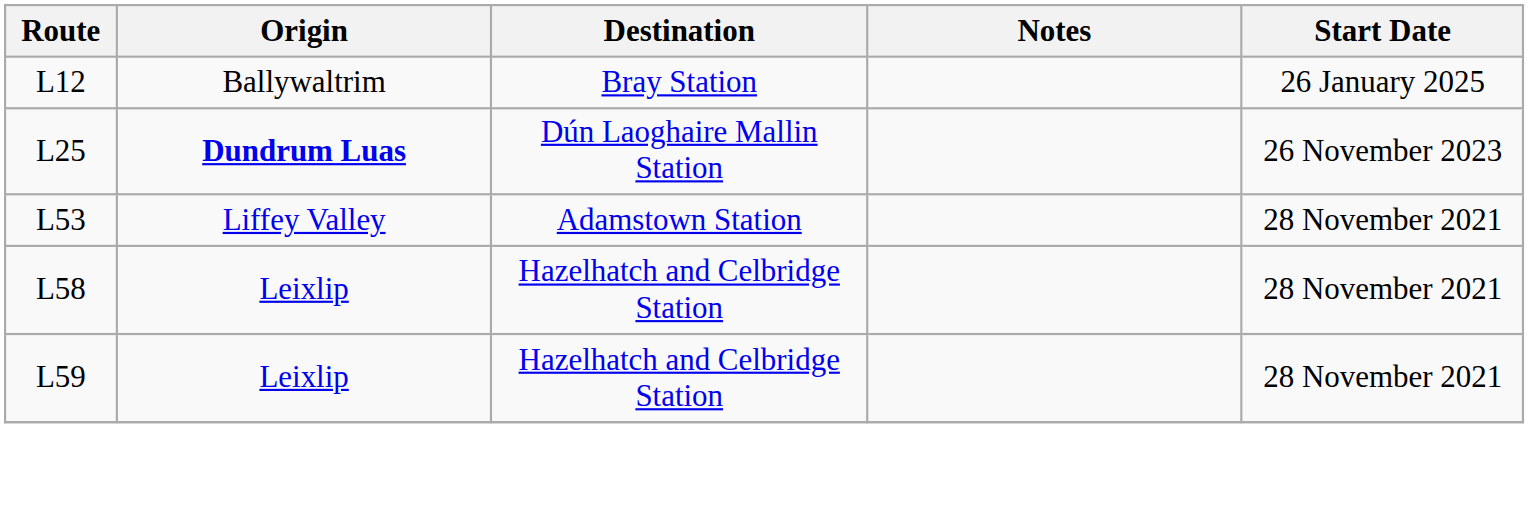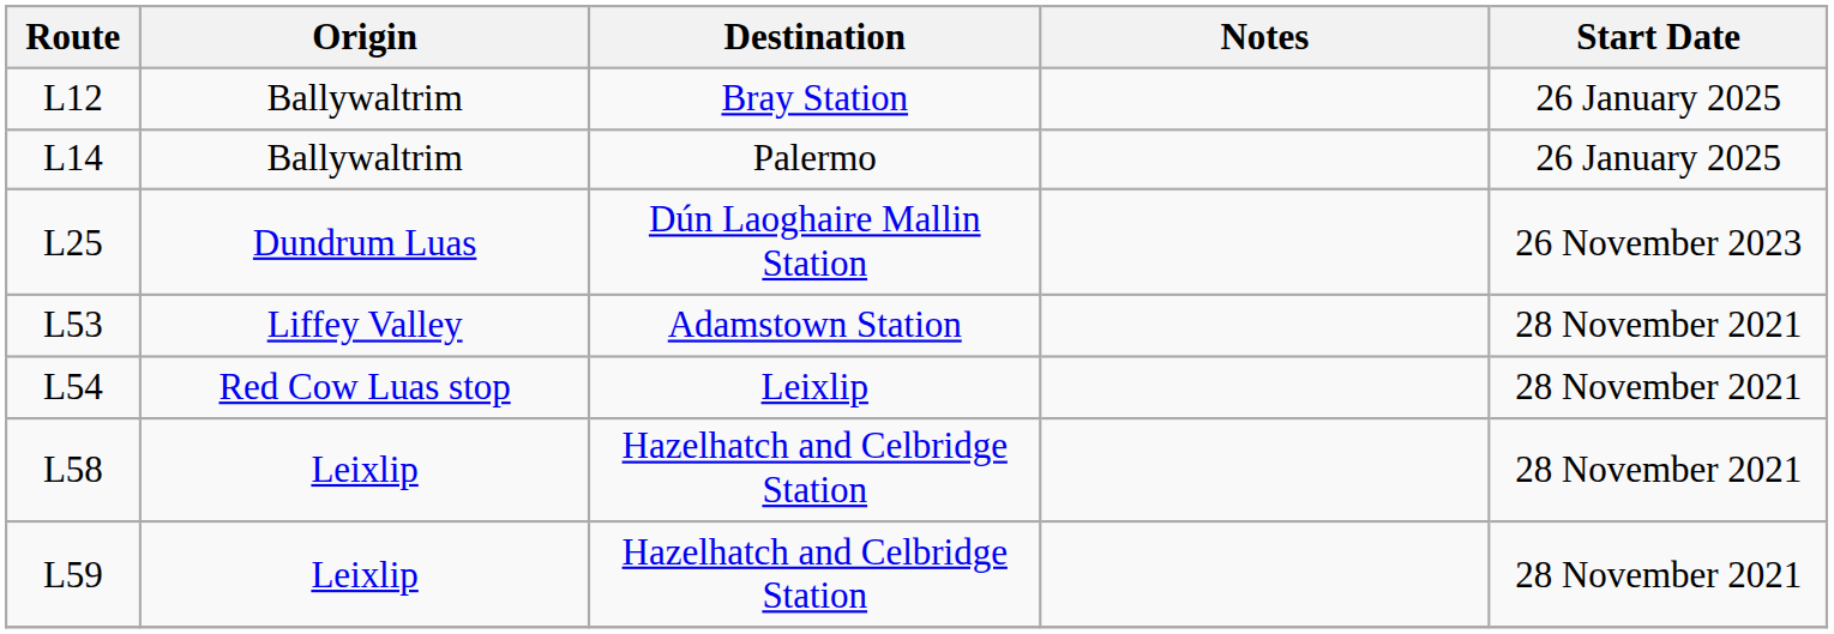+ row: L14 | Ballywaltrim | Palermo | 26 January 2025
L25 | Origin: bold -> normal
+ row: L54 | Red Cow Luas stop | Leixlip | 28 November 2021
